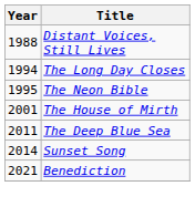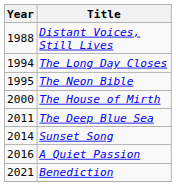The House of Mirth | Year: 2001 -> 2000
+ row: 2016 | A Quiet Passion
